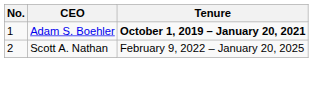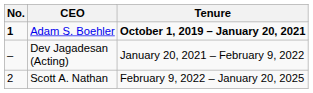Adam S. Boehler | No.: normal -> bold
+ row: – | Dev Jagadesan (Acting) | January 20, 2021 – February 9, 2022
